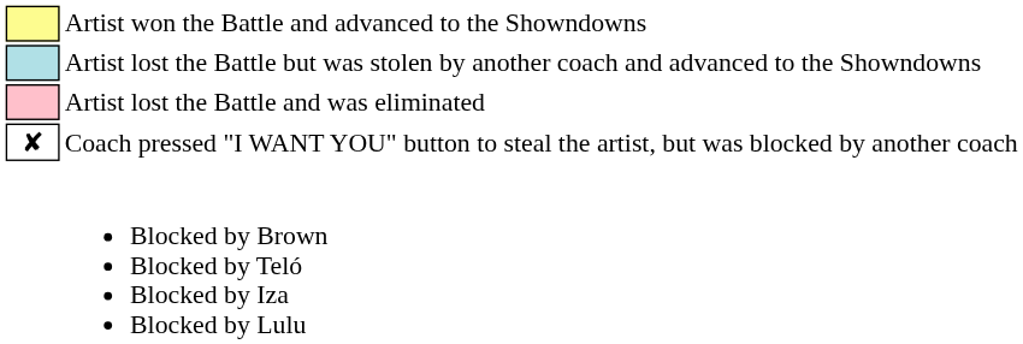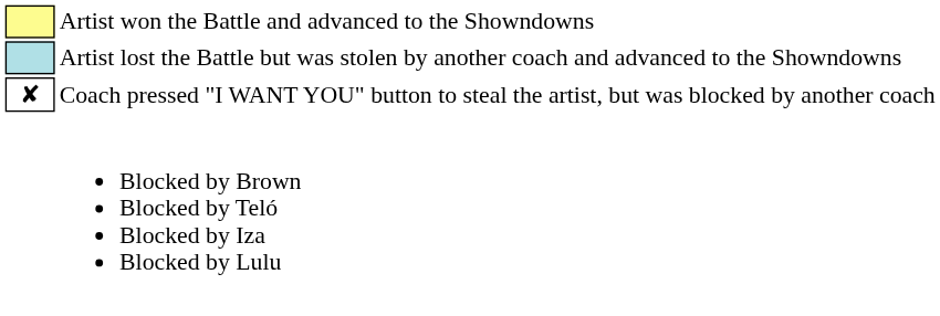- row: Artist lost the Battle and was eliminated
